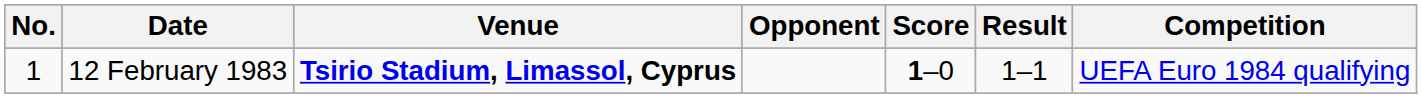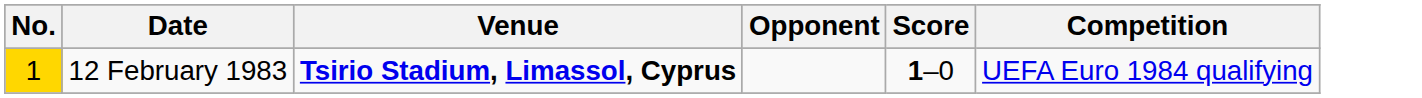- column: Result | 1–1
12 February 1983 | No.: no background -> gold background
